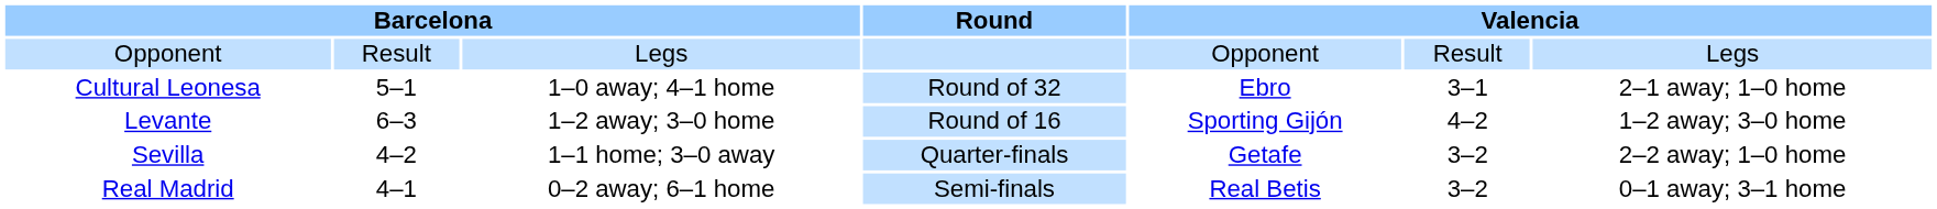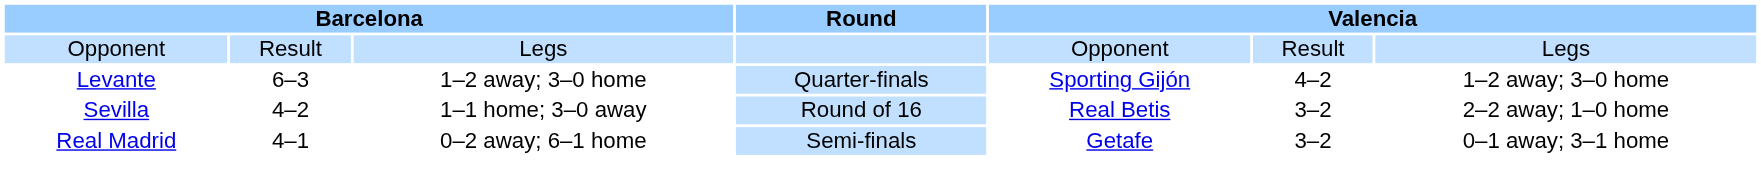- row: Cultural Leonesa | 5–1 | 1–0 away; 4–1 home | Round of 32 | Ebro | 3–1 | 2–1 away; 1–0 home
Levante | Round: Round of 16 -> Quarter-finals
Sevilla | Round: Quarter-finals -> Round of 16
Sevilla | column 5: Getafe -> Real Betis
Real Madrid | column 5: Real Betis -> Getafe
